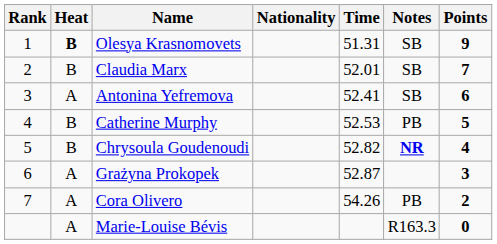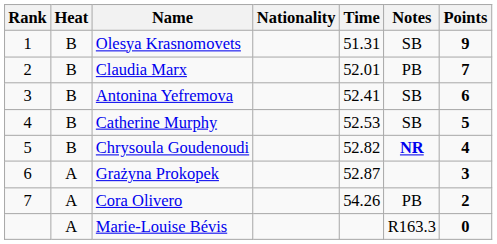Olesya Krasnomovets | Heat: bold -> normal
Claudia Marx | Notes: SB -> PB
Antonina Yefremova | Heat: A -> B
Catherine Murphy | Notes: PB -> SB
